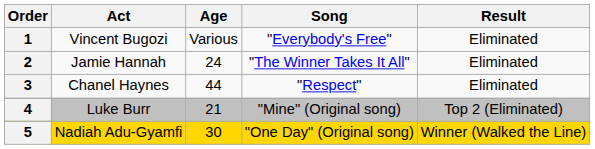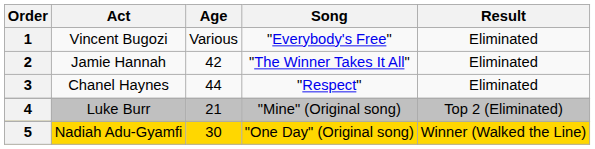2 | Age: 24 -> 42
